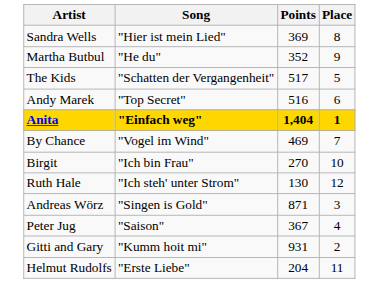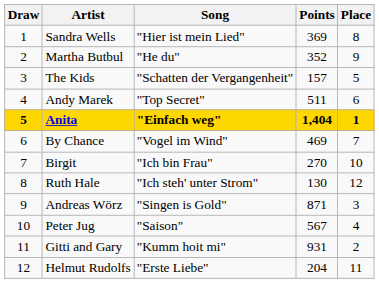+ column: Draw | 1 | 2 | 3 | 4 | 5 | 6 | 7 | 8 | 9 | 10 | 11 | 12
The Kids | Points: 517 -> 157
Andy Marek | Points: 516 -> 511
Peter Jug | Points: 367 -> 567
